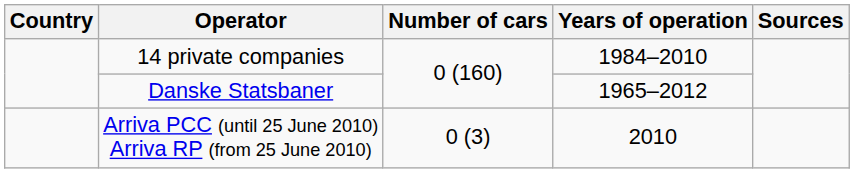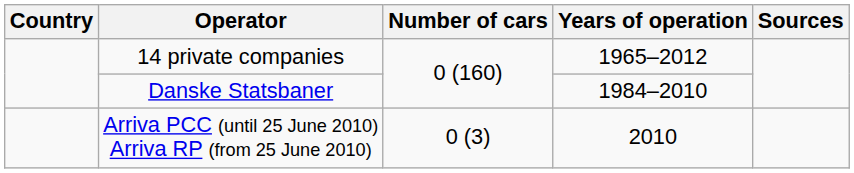14 private companies | Years of operation: 1984–2010 -> 1965–2012
Danske Statsbaner | Years of operation: 1965–2012 -> 1984–2010
